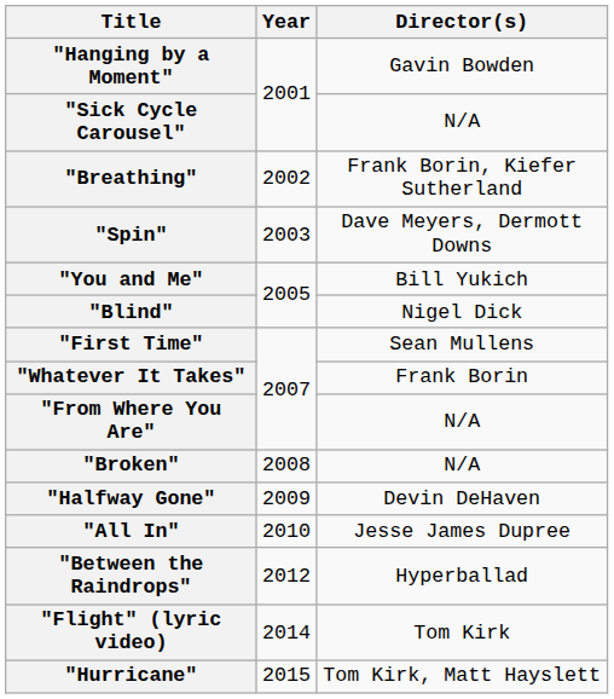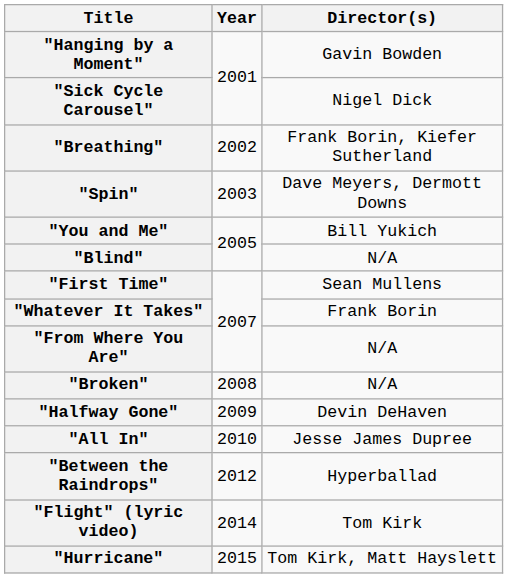"Sick Cycle Carousel" | Director(s): N/A -> Nigel Dick
"Blind" | Director(s): Nigel Dick -> N/A
